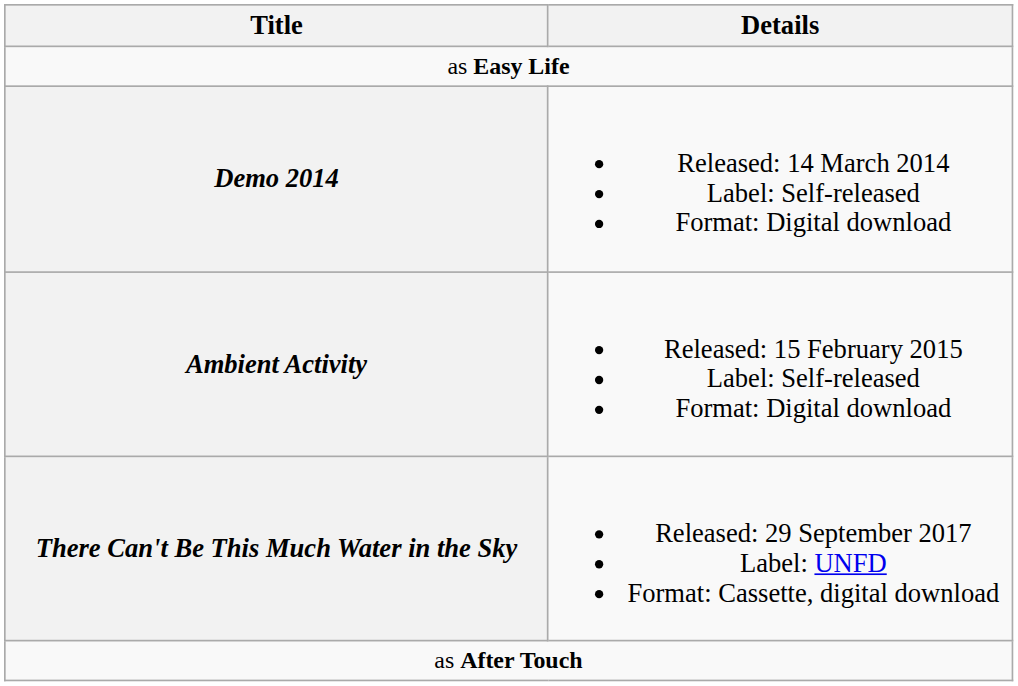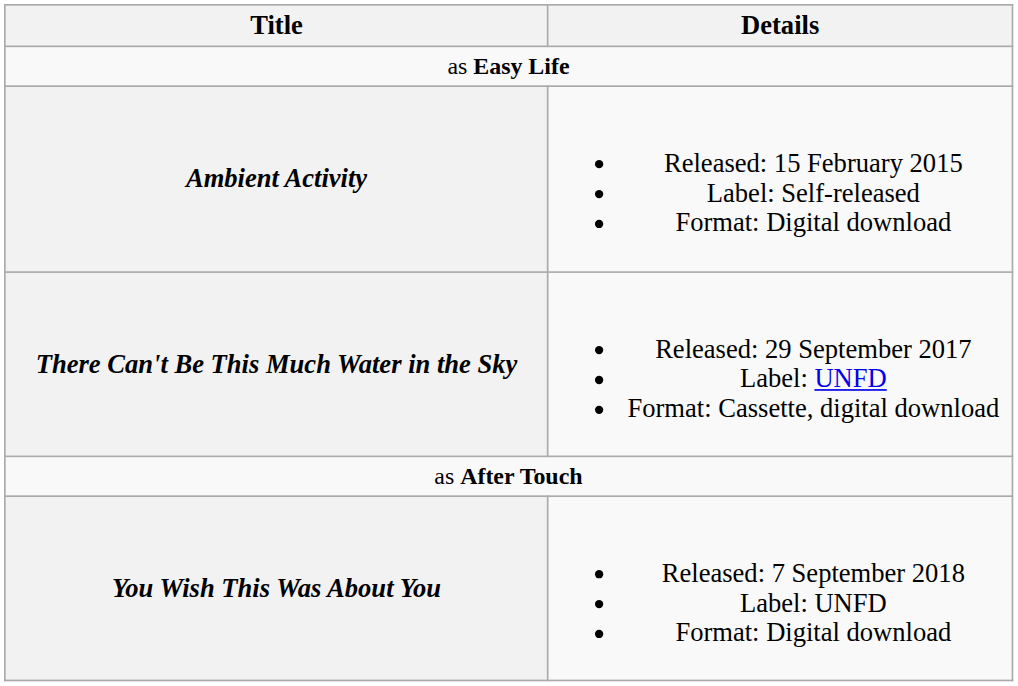- row: Demo 2014 | Released: 14 March 2014 Label: Self-released Format: Digital download
+ row: You Wish This Was About You | Released: 7 September 2018 Label: UNFD Format: Digital download
